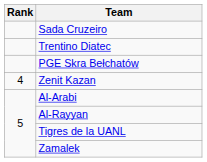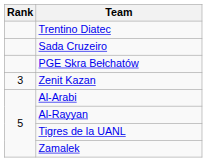rows swapped: Trentino Diatec <-> Sada Cruzeiro
Zenit Kazan | Rank: 4 -> 3
